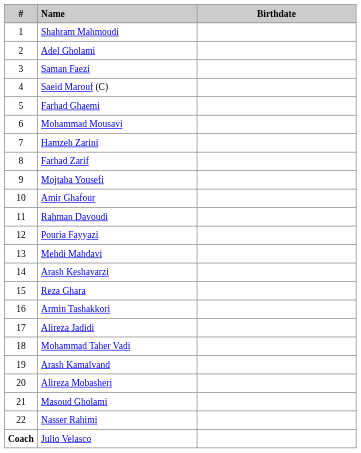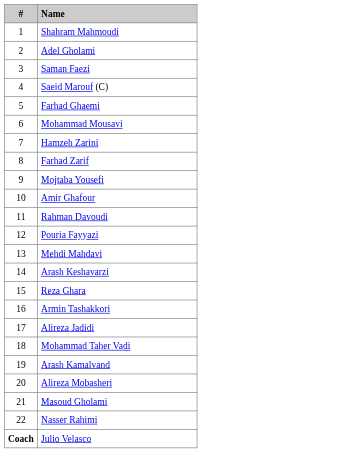- column: Birthdate
